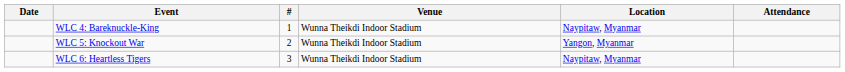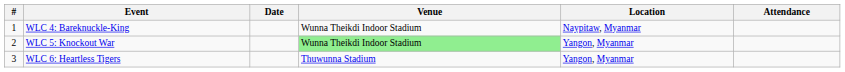columns swapped: # <-> Date
WLC 5: Knockout War | Venue: no background -> lightgreen background
WLC 6: Heartless Tigers | Venue: Wunna Theikdi Indoor Stadium -> Thuwunna Stadium
WLC 6: Heartless Tigers | Location: Naypitaw, Myanmar -> Yangon, Myanmar
